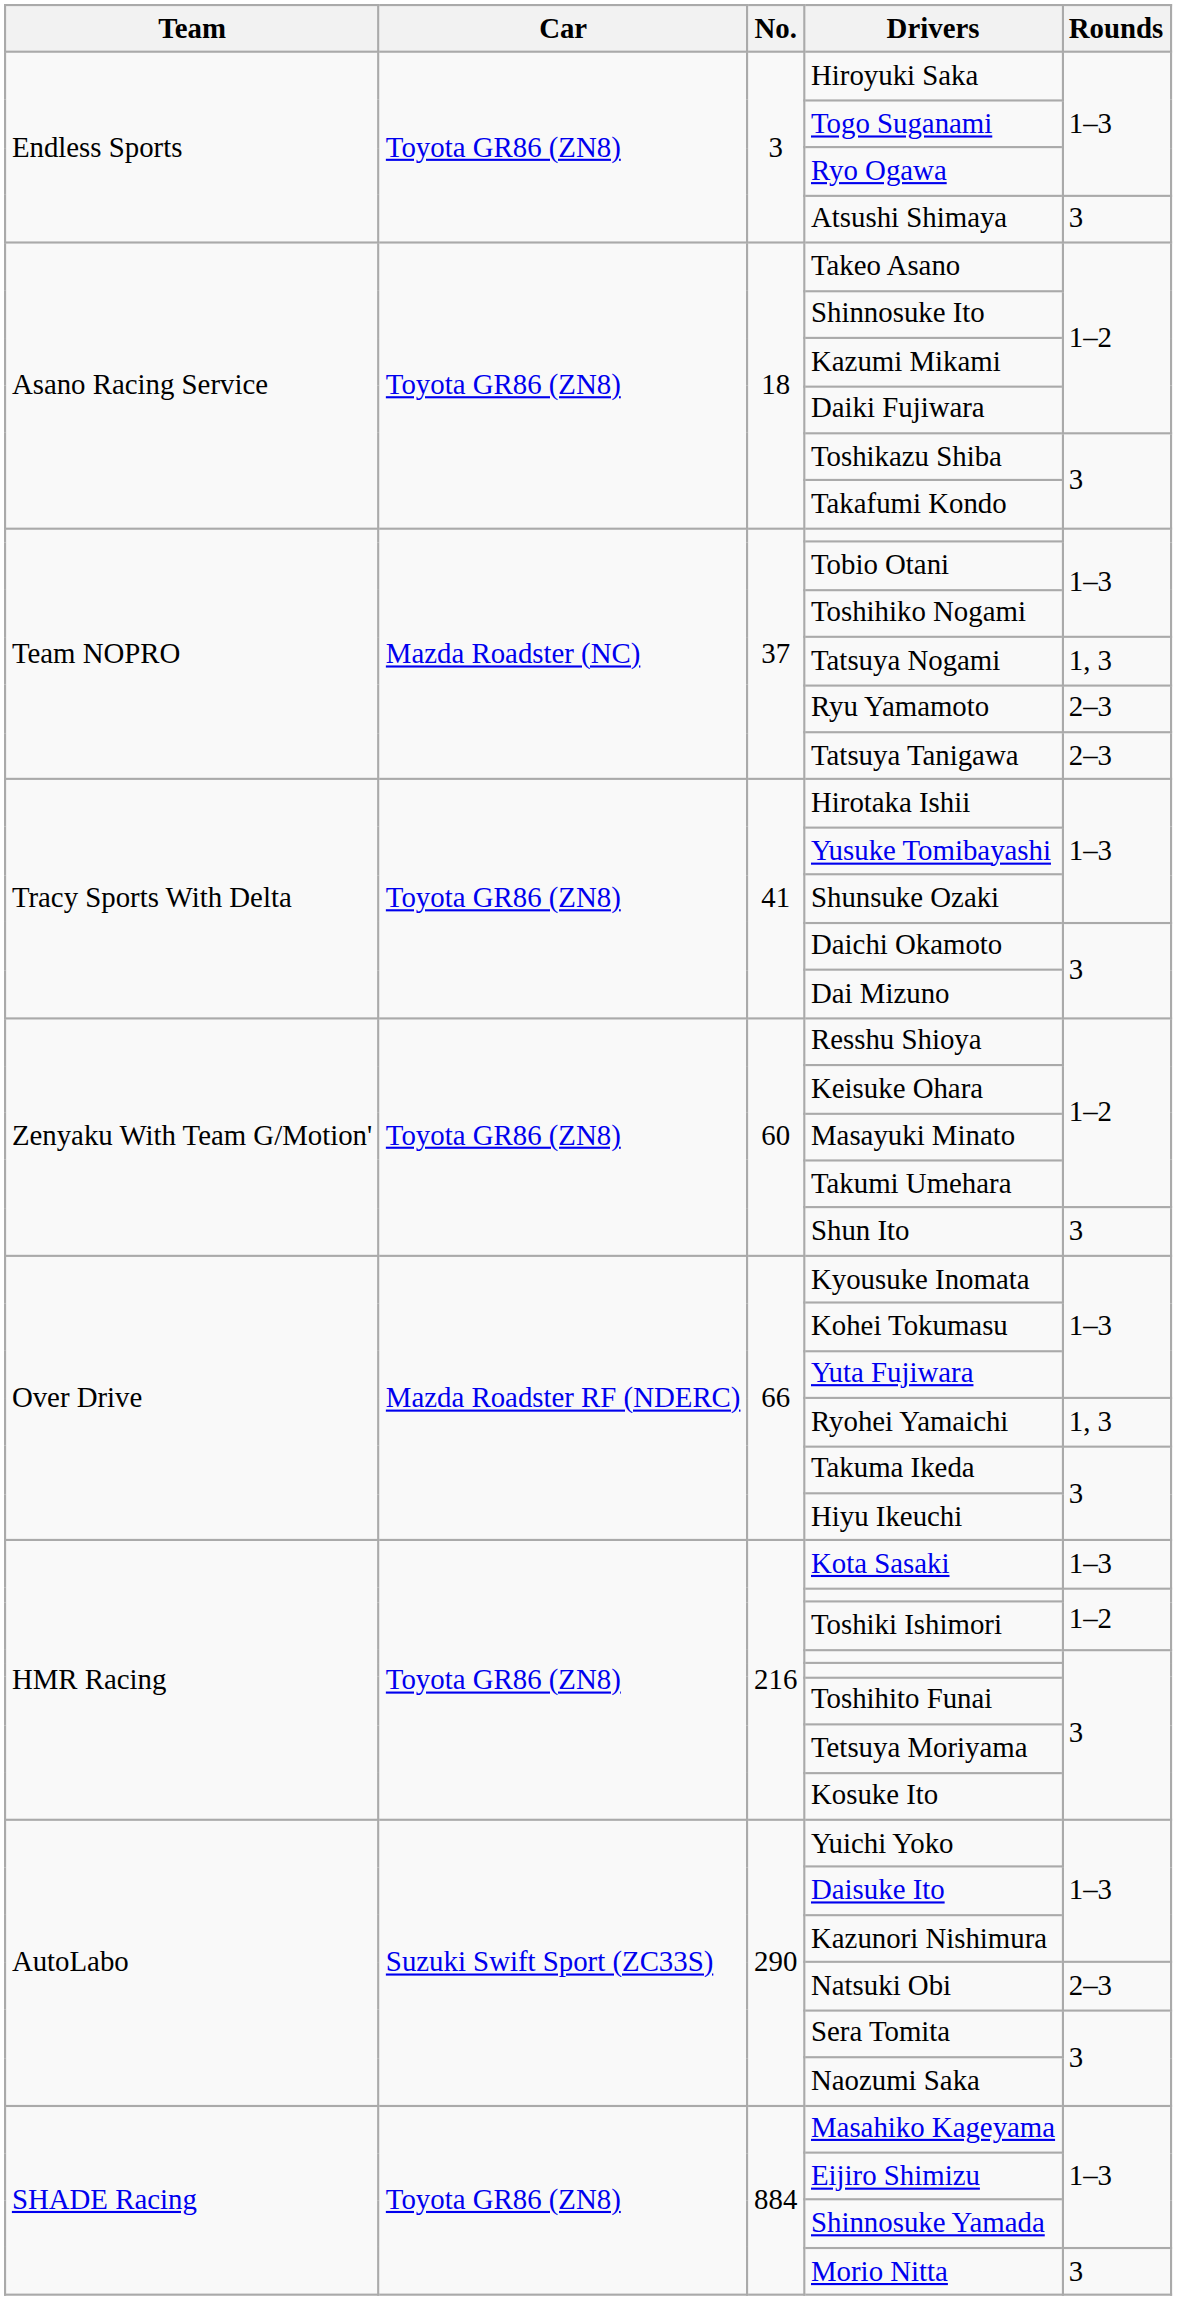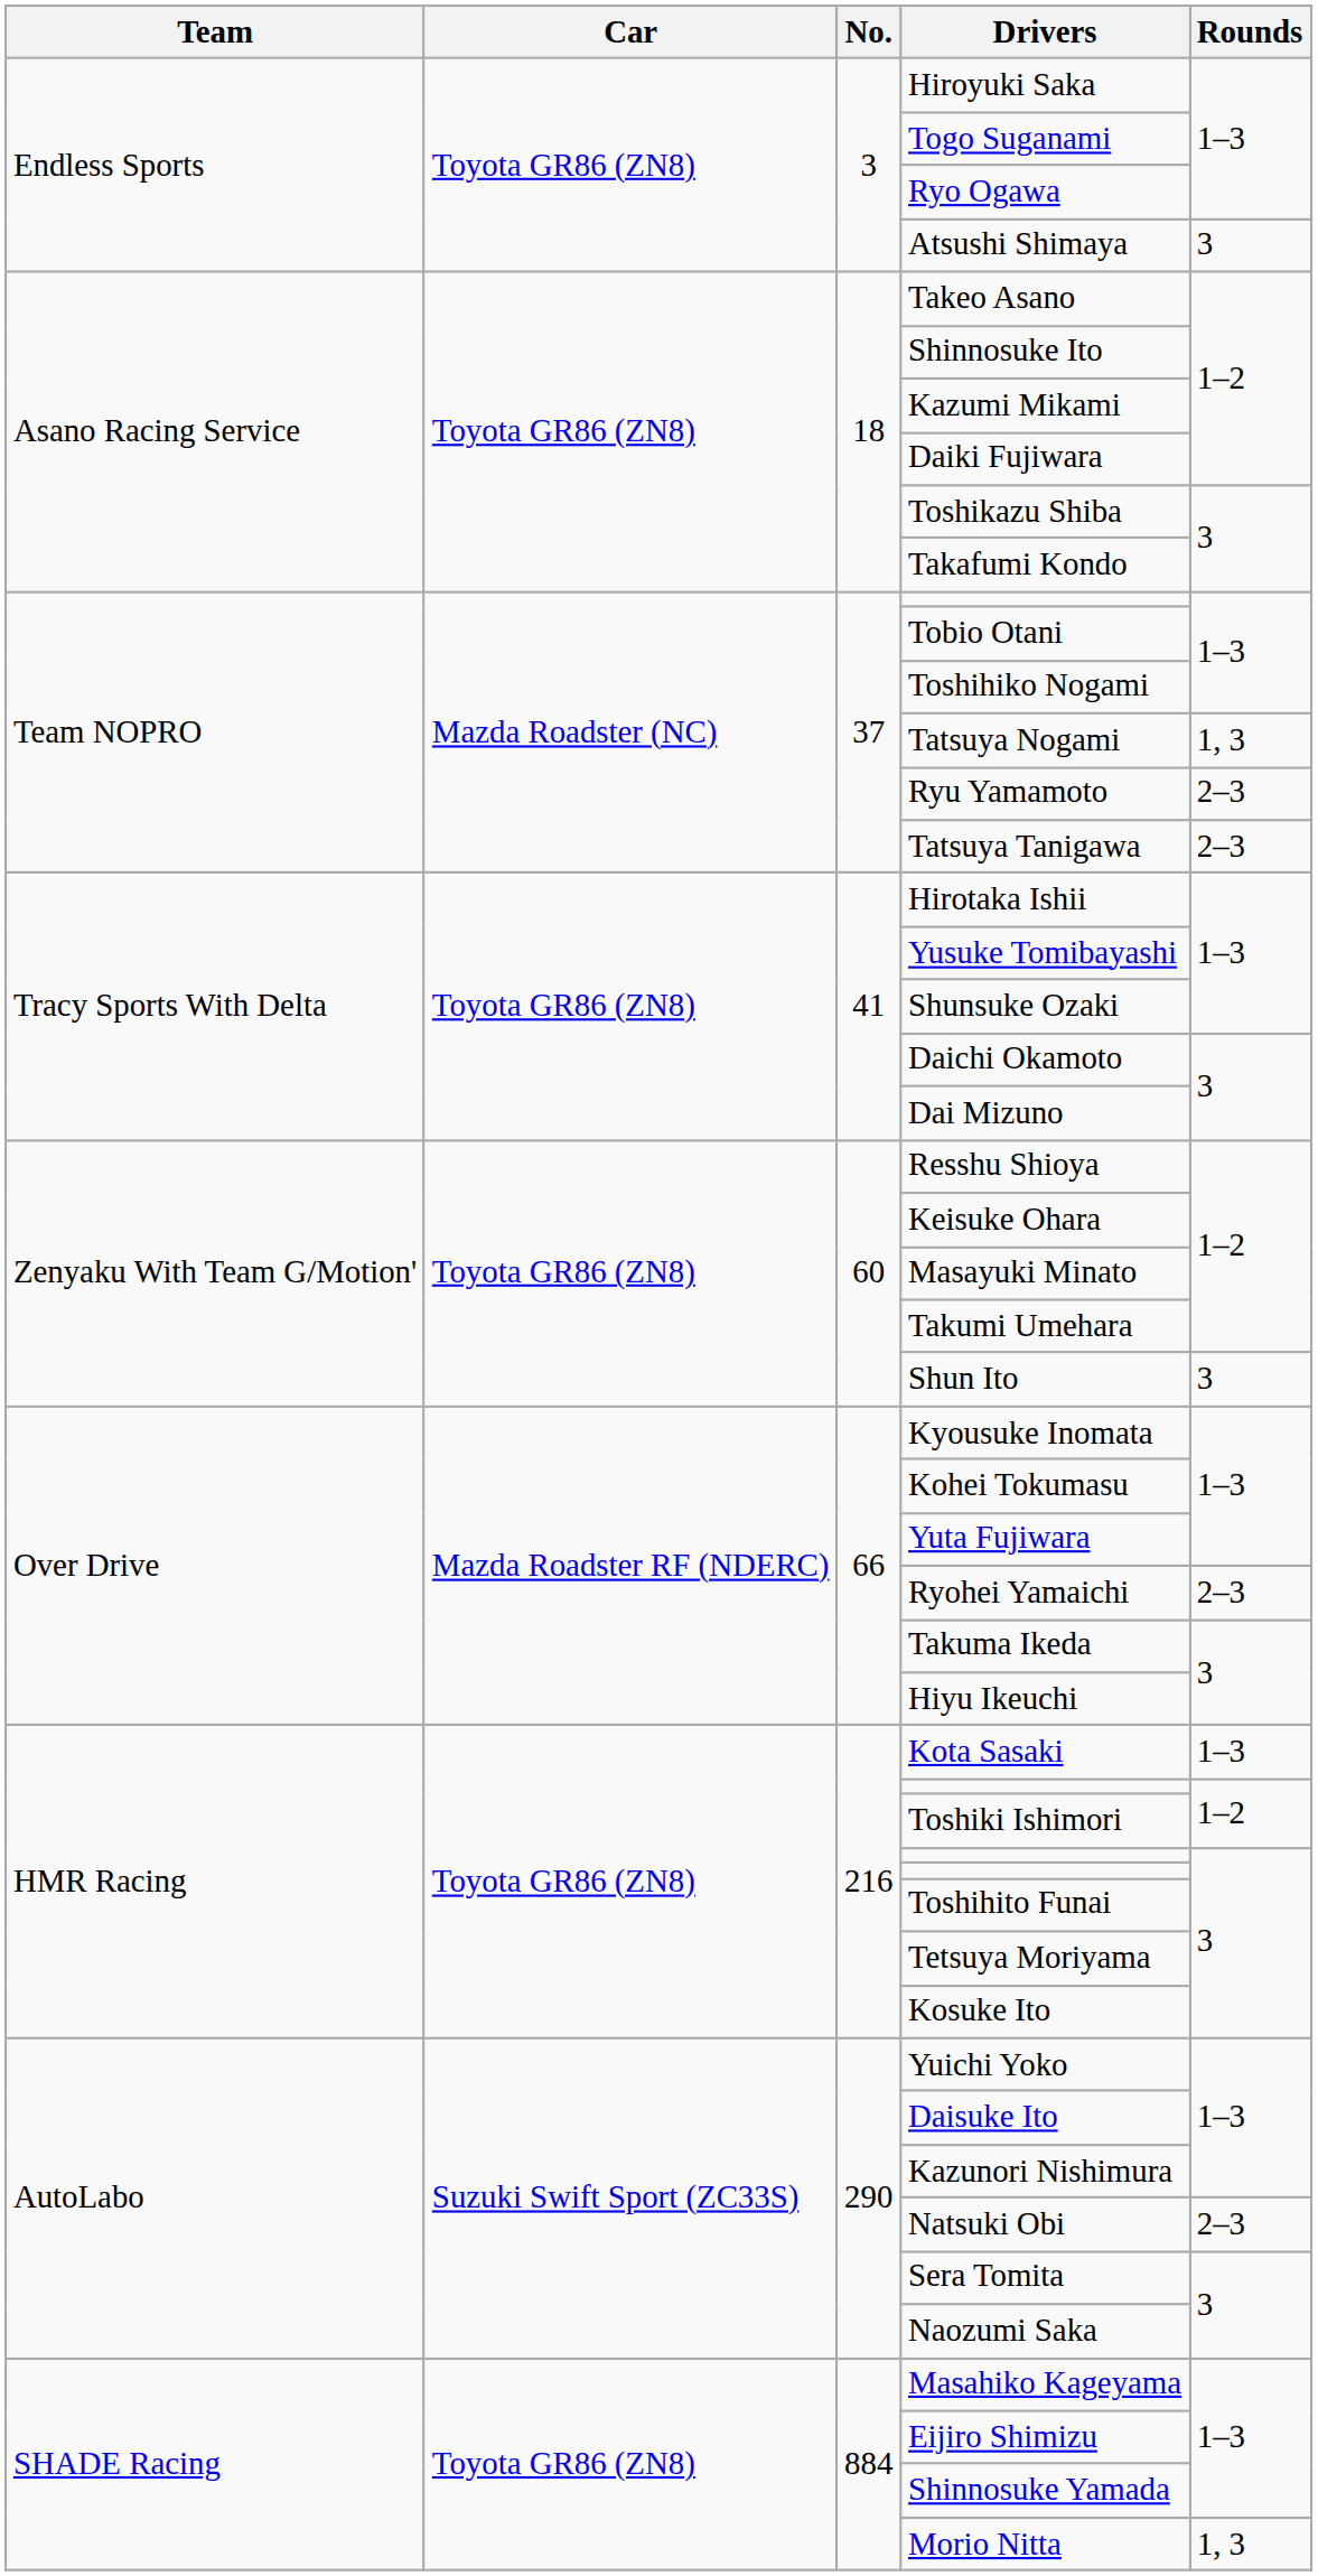Ryohei Yamaichi | Rounds: 1, 3 -> 2–3
Morio Nitta | Rounds: 3 -> 1, 3
